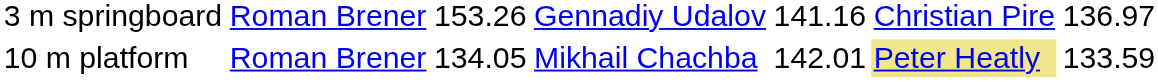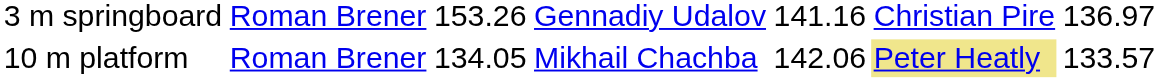10 m platform | column 5: 142.01 -> 142.06
10 m platform | column 7: 133.59 -> 133.57
